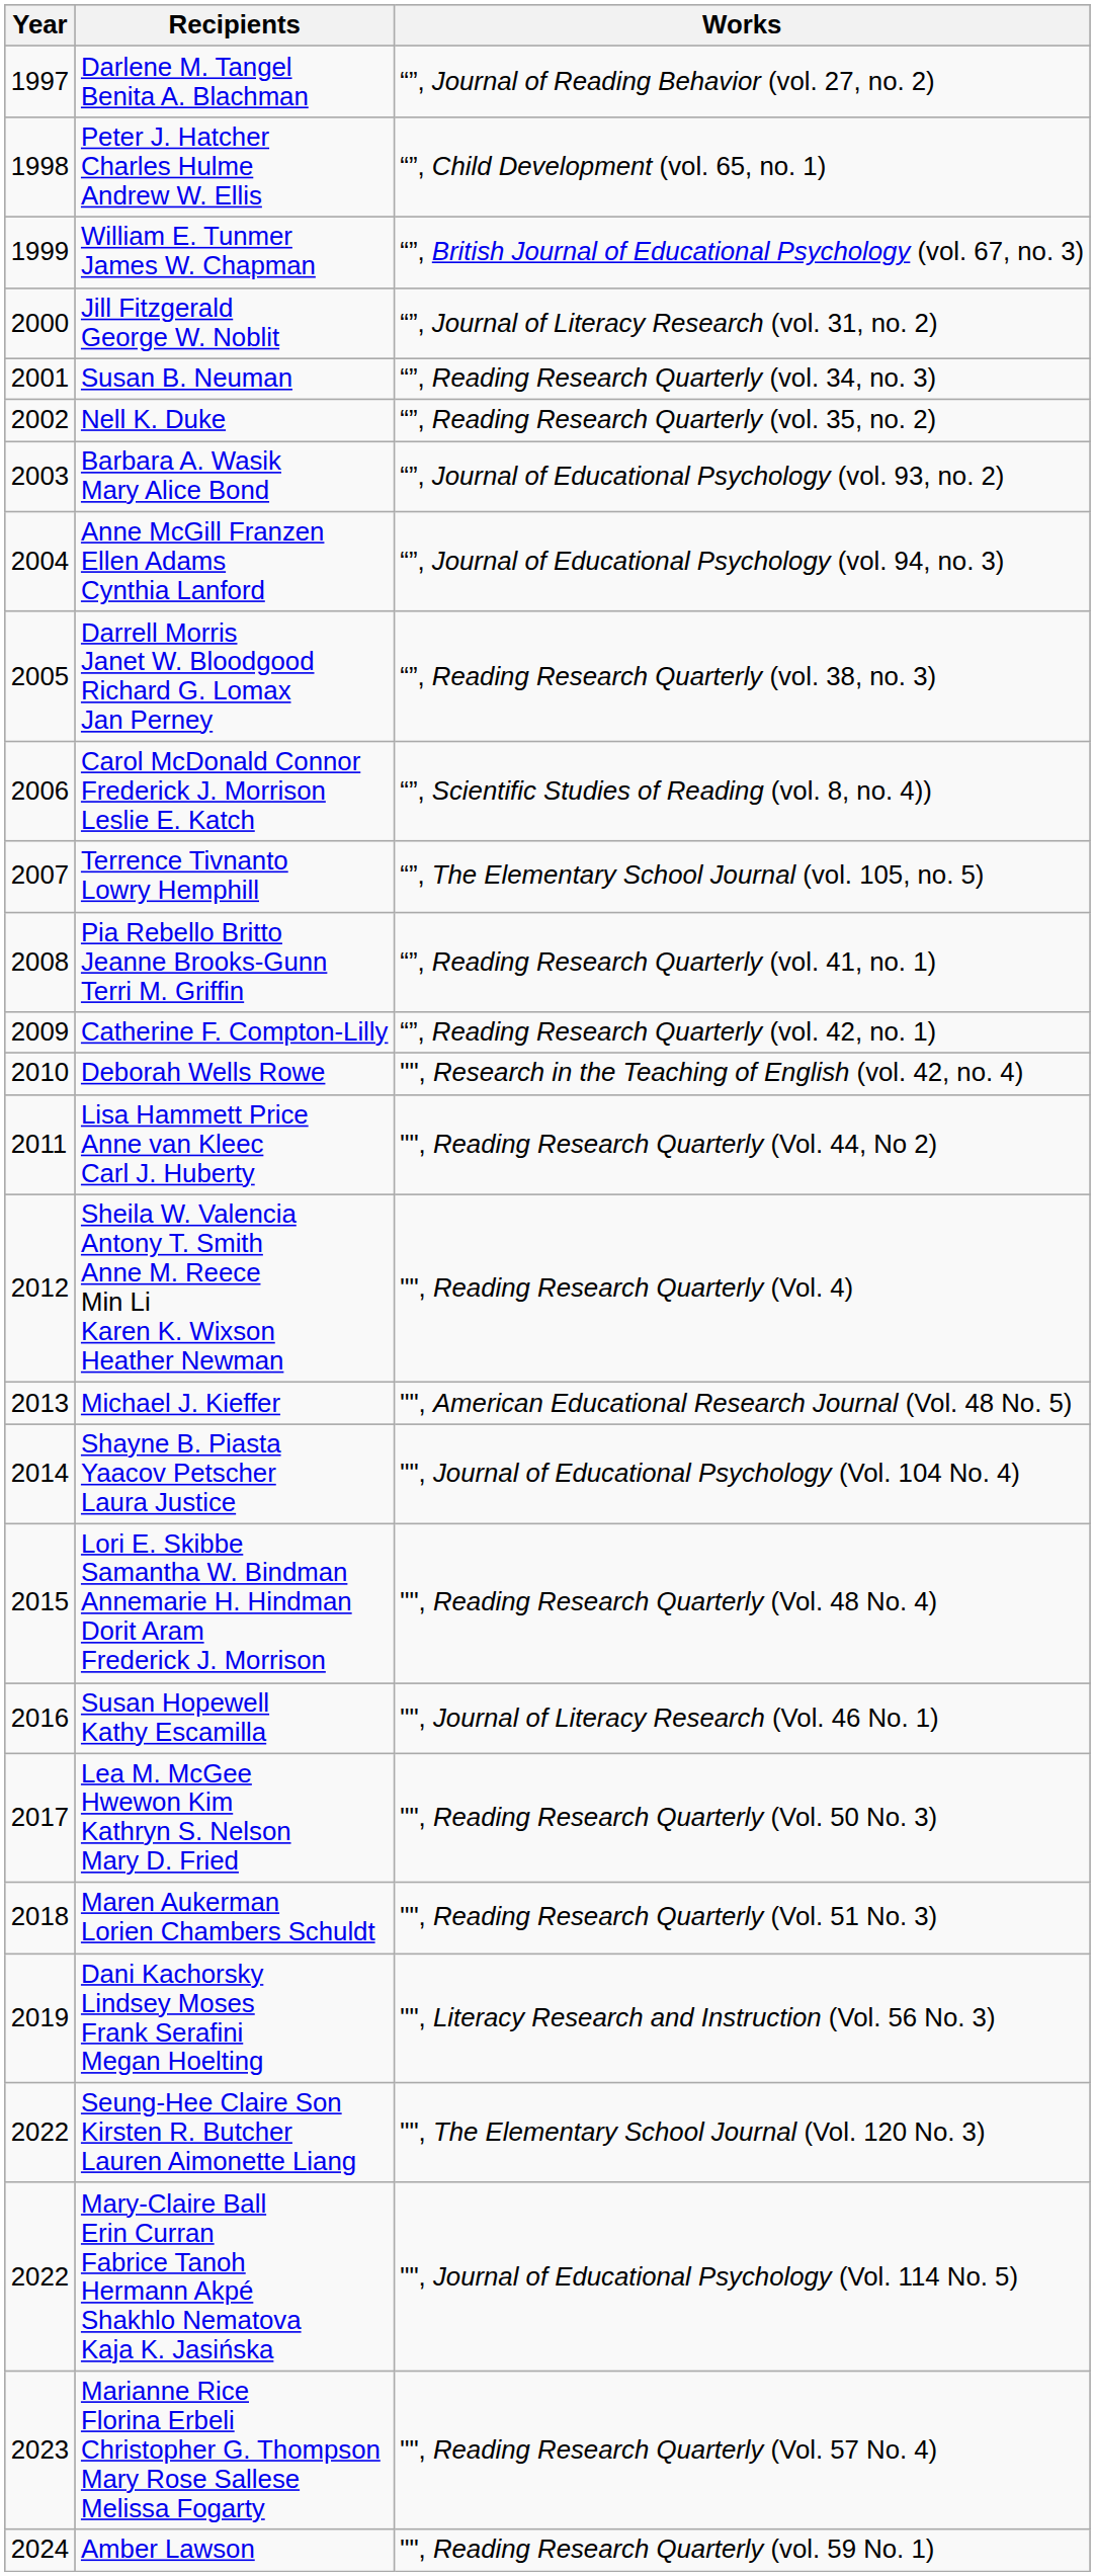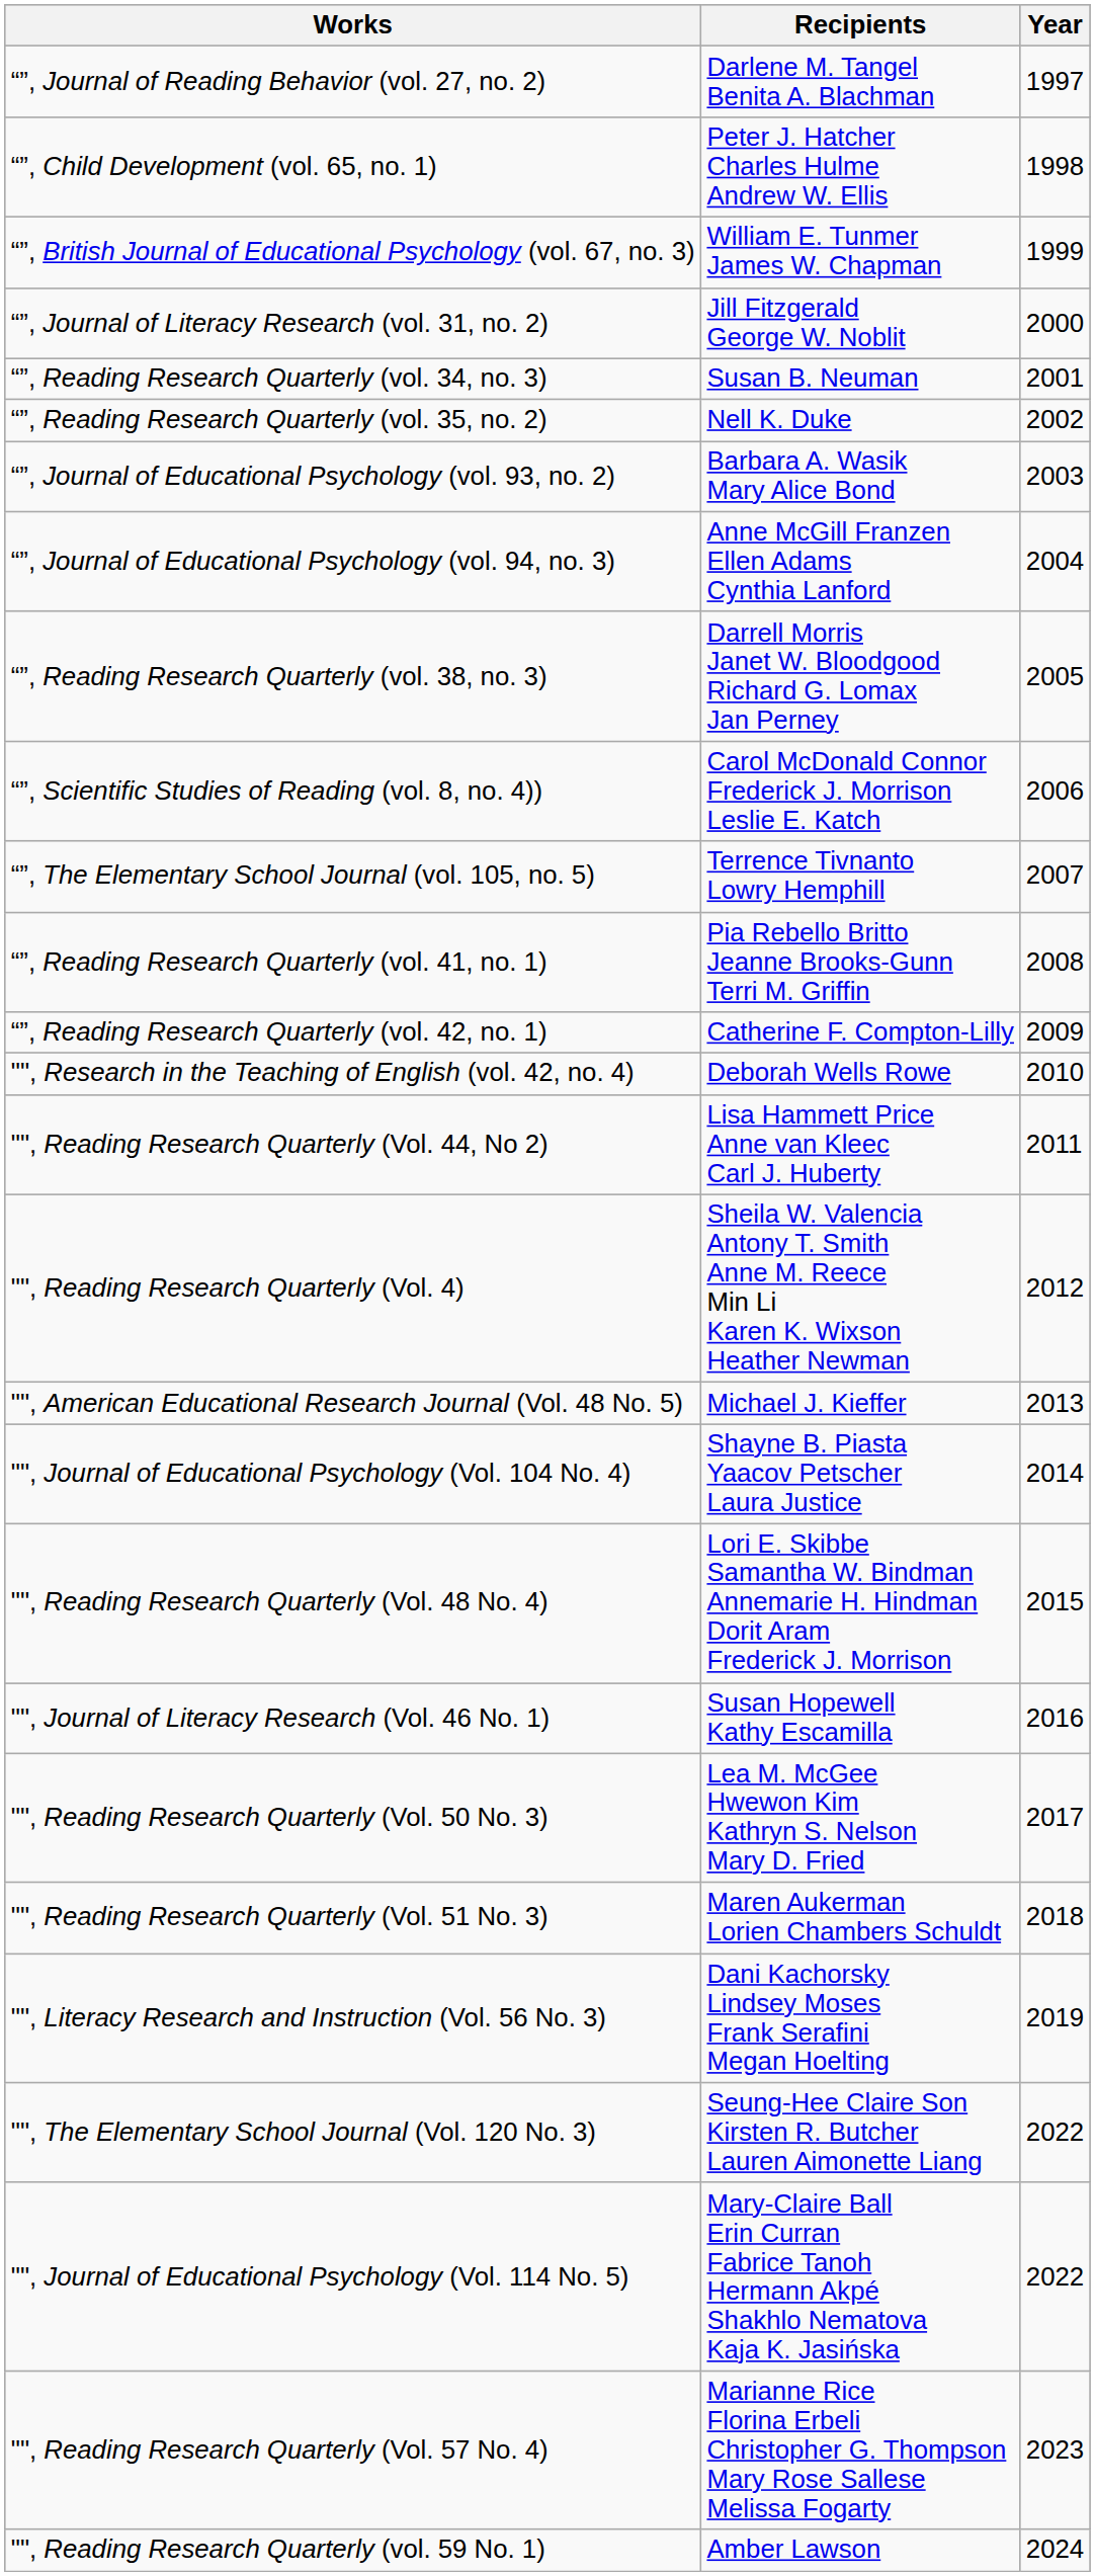columns swapped: Year <-> Works
